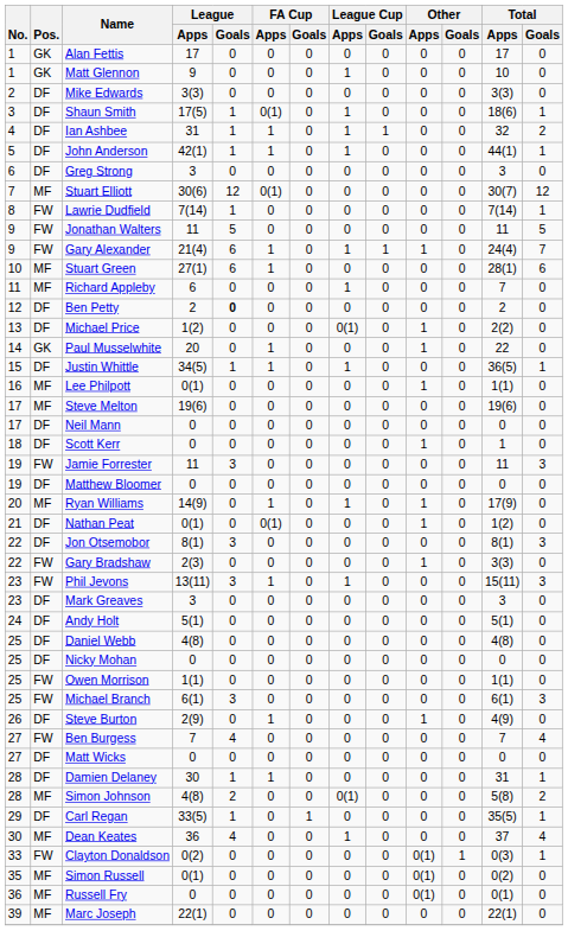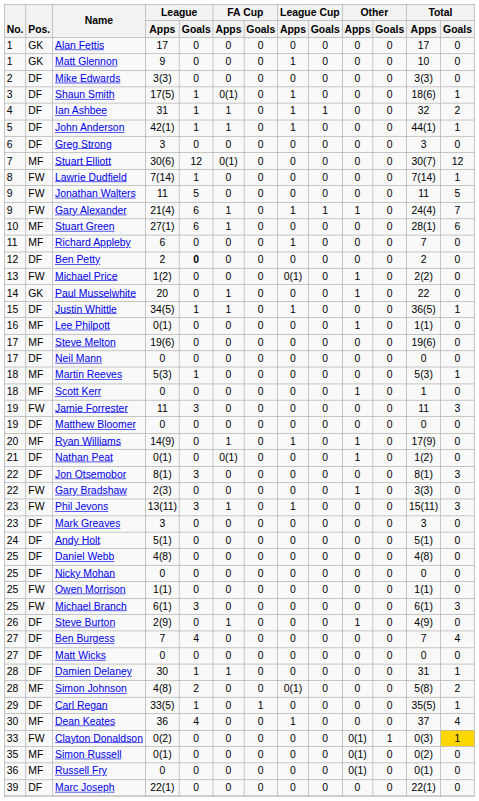Michael Price | Pos.: DF -> FW
+ row: 18 | MF | Martin Reeves | 5(3) | 1 | 0 | 0 | 0 | 0 | 0 | 0 | 5(3) | 1
Scott Kerr | Pos.: DF -> MF
Ben Burgess | Pos.: FW -> DF
Clayton Donaldson | Total / Goals: no background -> gold background
Marc Joseph | Pos.: MF -> DF
